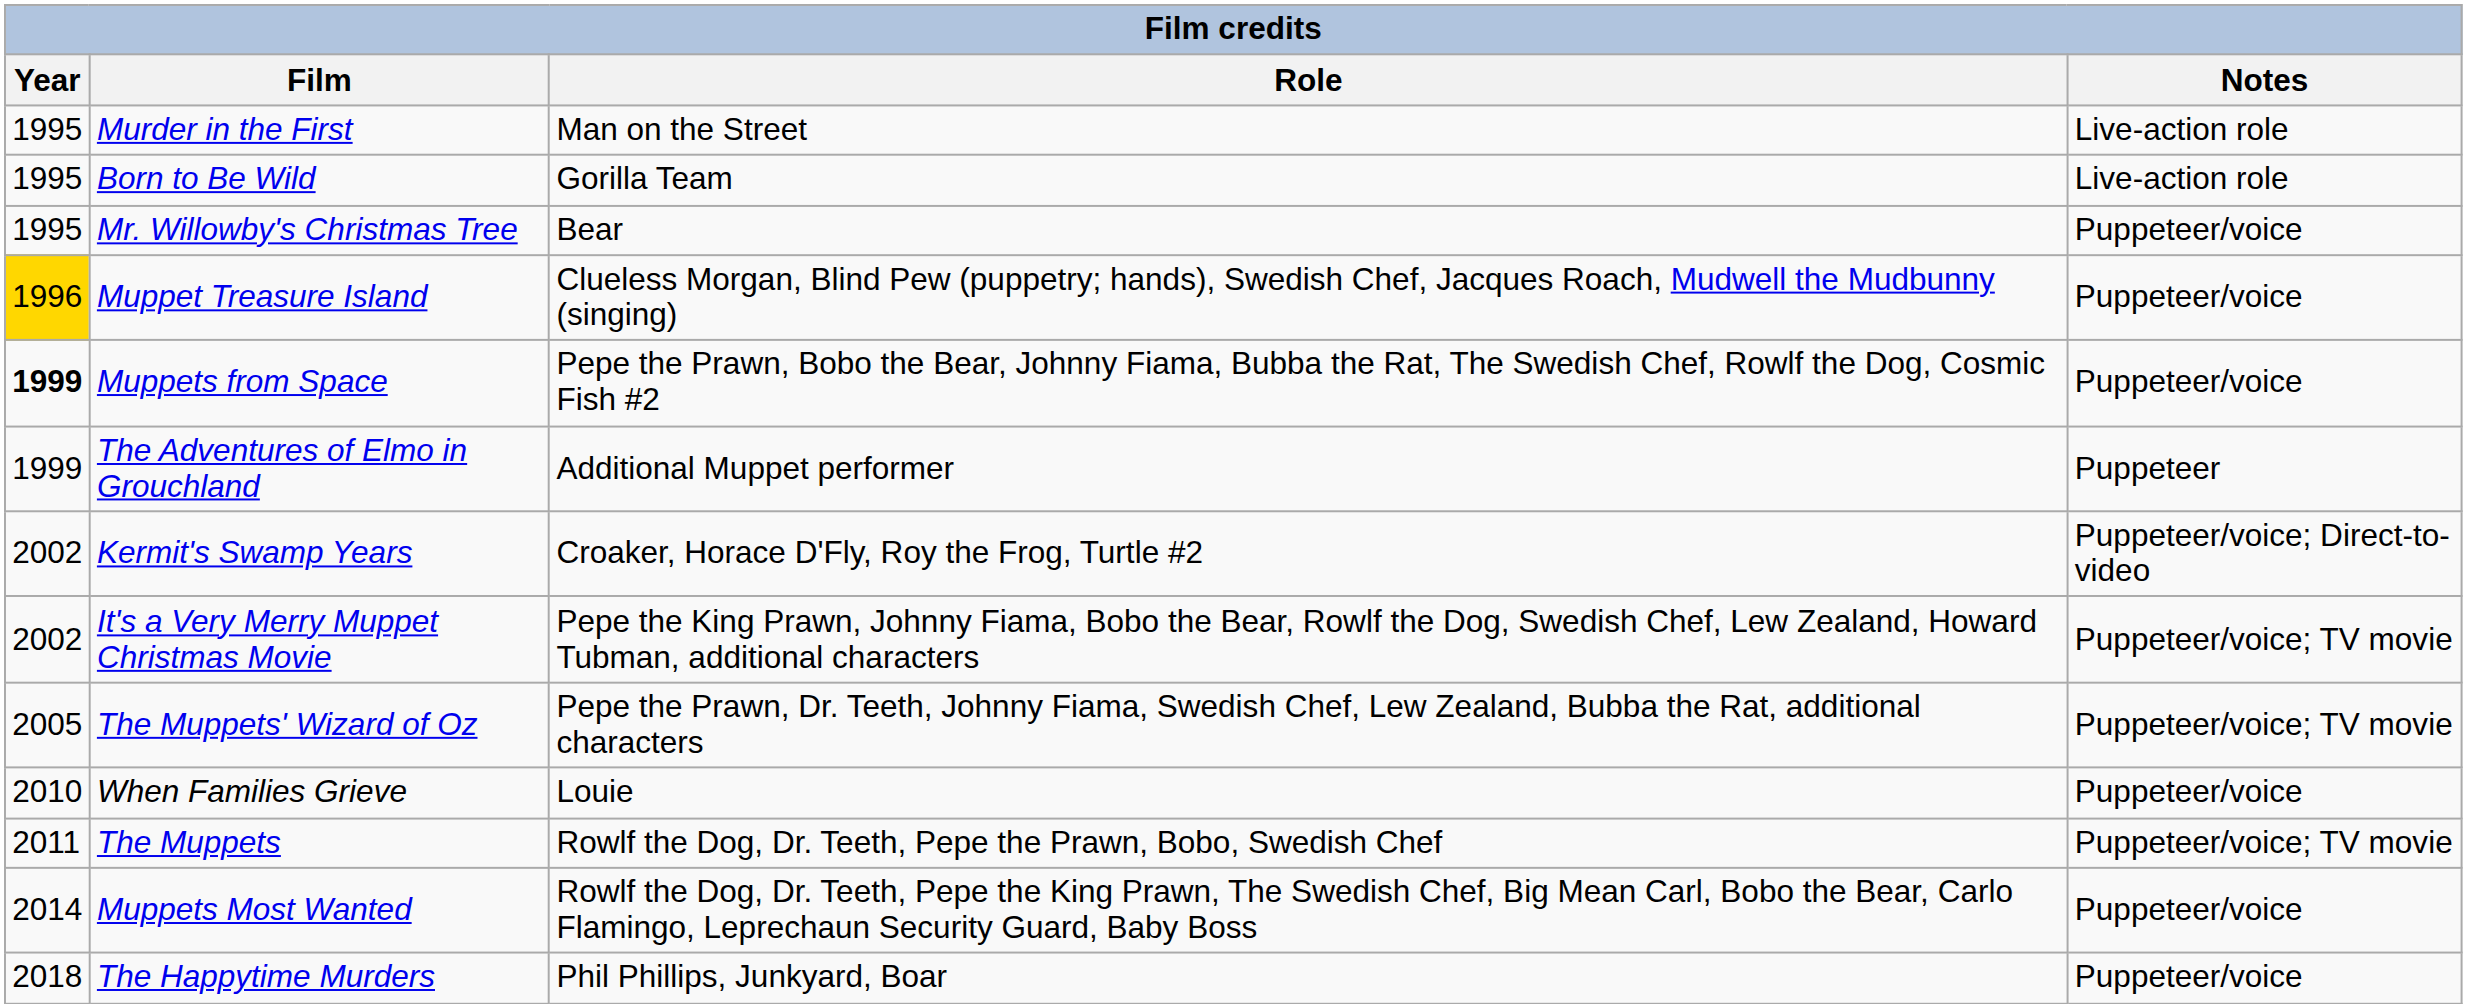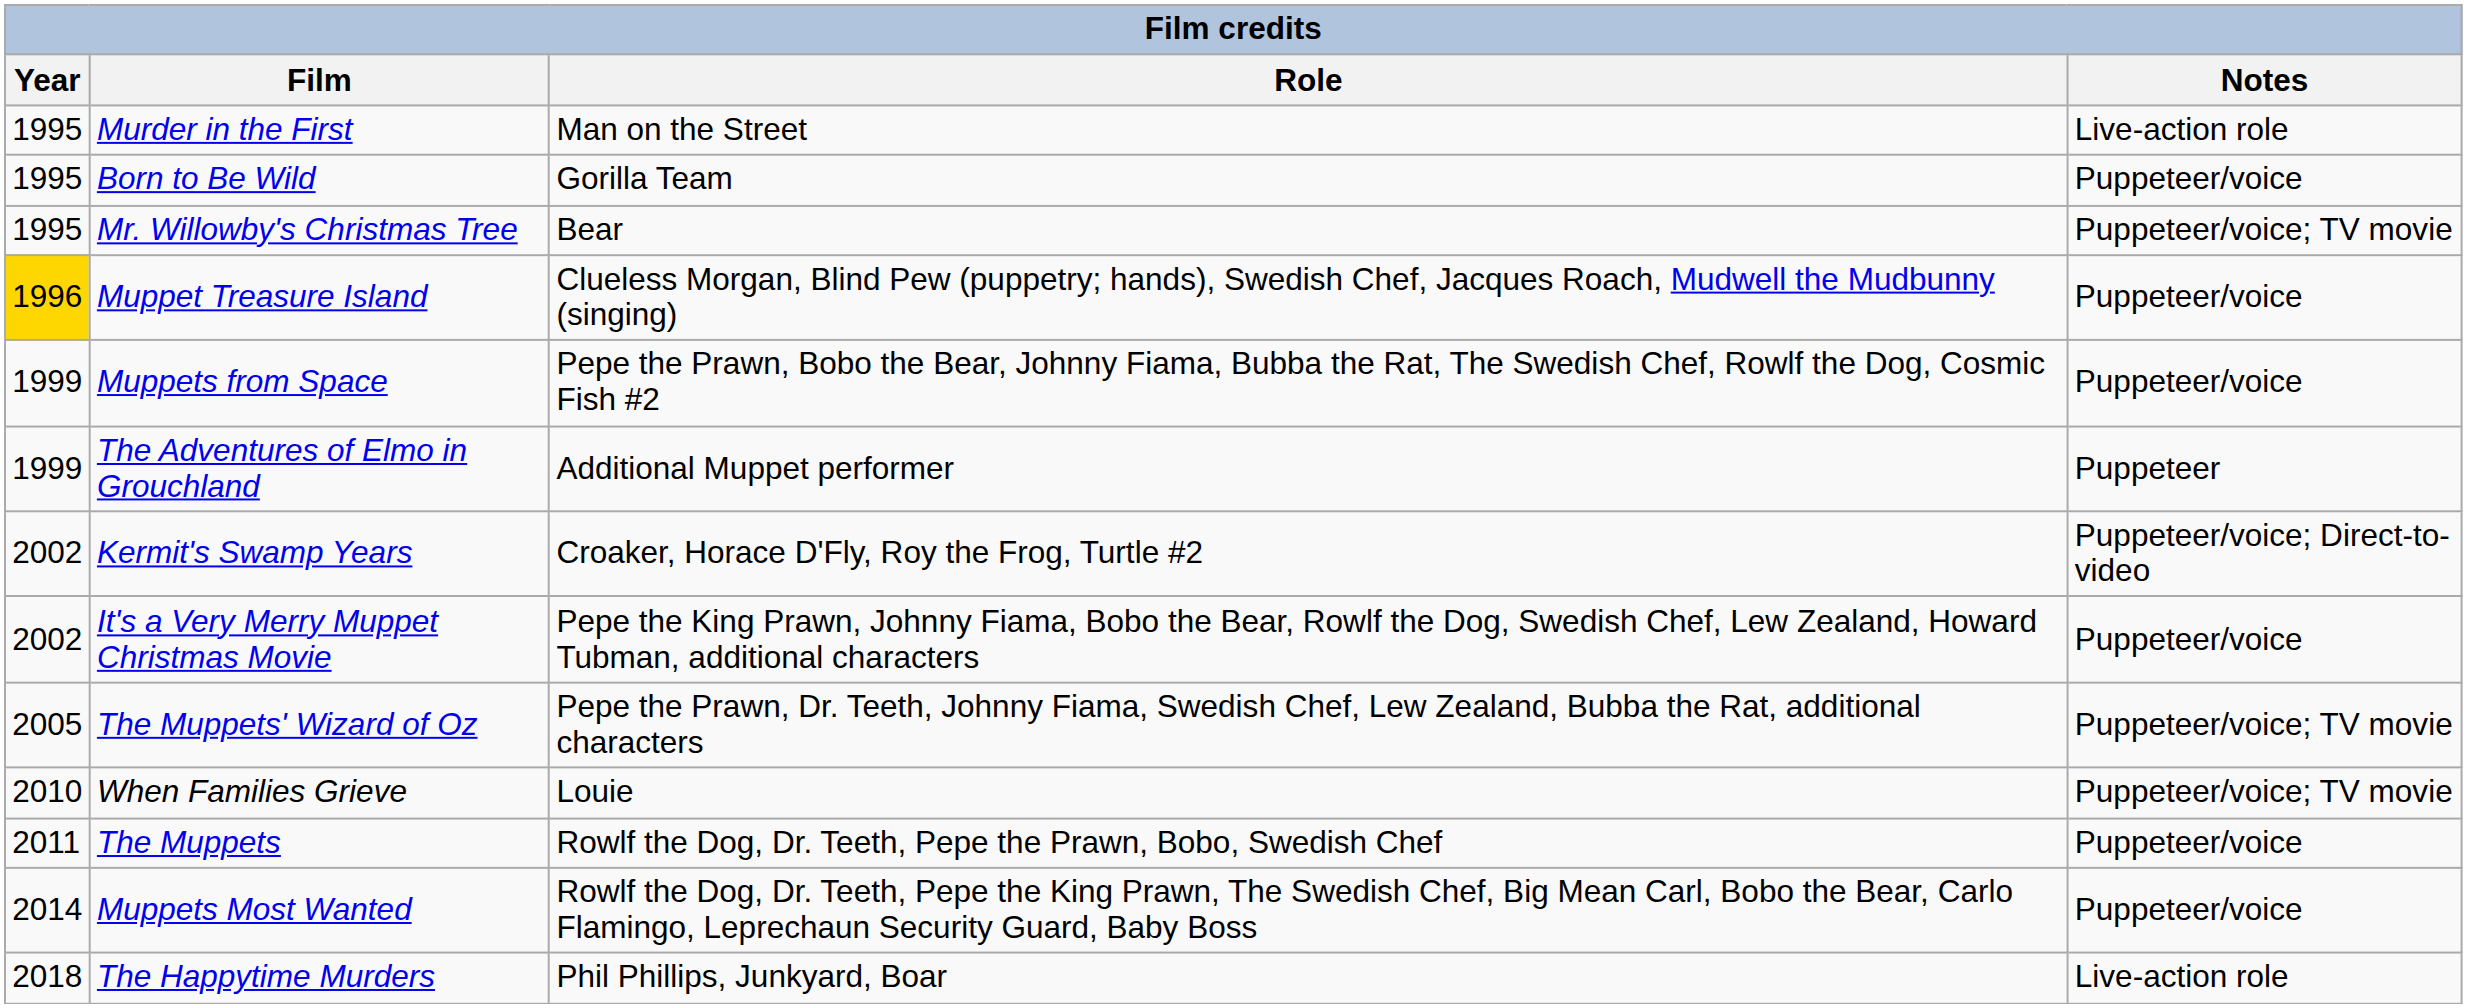Born to Be Wild | Notes: Live-action role -> Puppeteer/voice
Mr. Willowby's Christmas Tree | Notes: Puppeteer/voice -> Puppeteer/voice; TV movie
Muppets from Space | Year: bold -> normal
It's a Very Merry Muppet Christmas Movie | Notes: Puppeteer/voice; TV movie -> Puppeteer/voice
When Families Grieve | Notes: Puppeteer/voice -> Puppeteer/voice; TV movie
The Muppets | Notes: Puppeteer/voice; TV movie -> Puppeteer/voice
The Happytime Murders | Notes: Puppeteer/voice -> Live-action role
